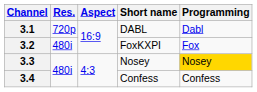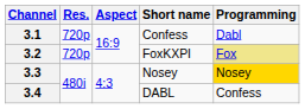3.1 | Short name: DABL -> Confess
3.2 | Res.: 480i -> 720p
3.2 | Programming: no background -> khaki background
3.4 | Short name: Confess -> DABL
